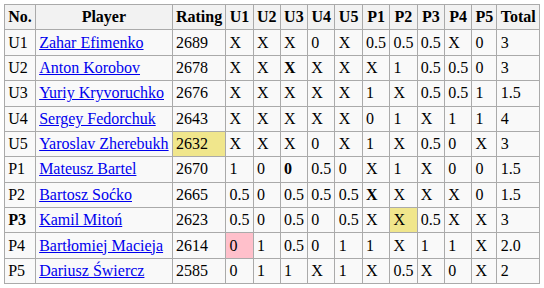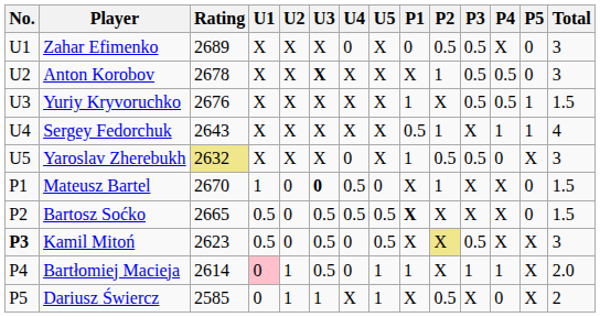Zahar Efimenko | P1: 0.5 -> 0
Sergey Fedorchuk | P1: 0 -> 0.5
Yaroslav Zherebukh | P2: X -> 0.5
Mateusz Bartel | P4: 0 -> X
